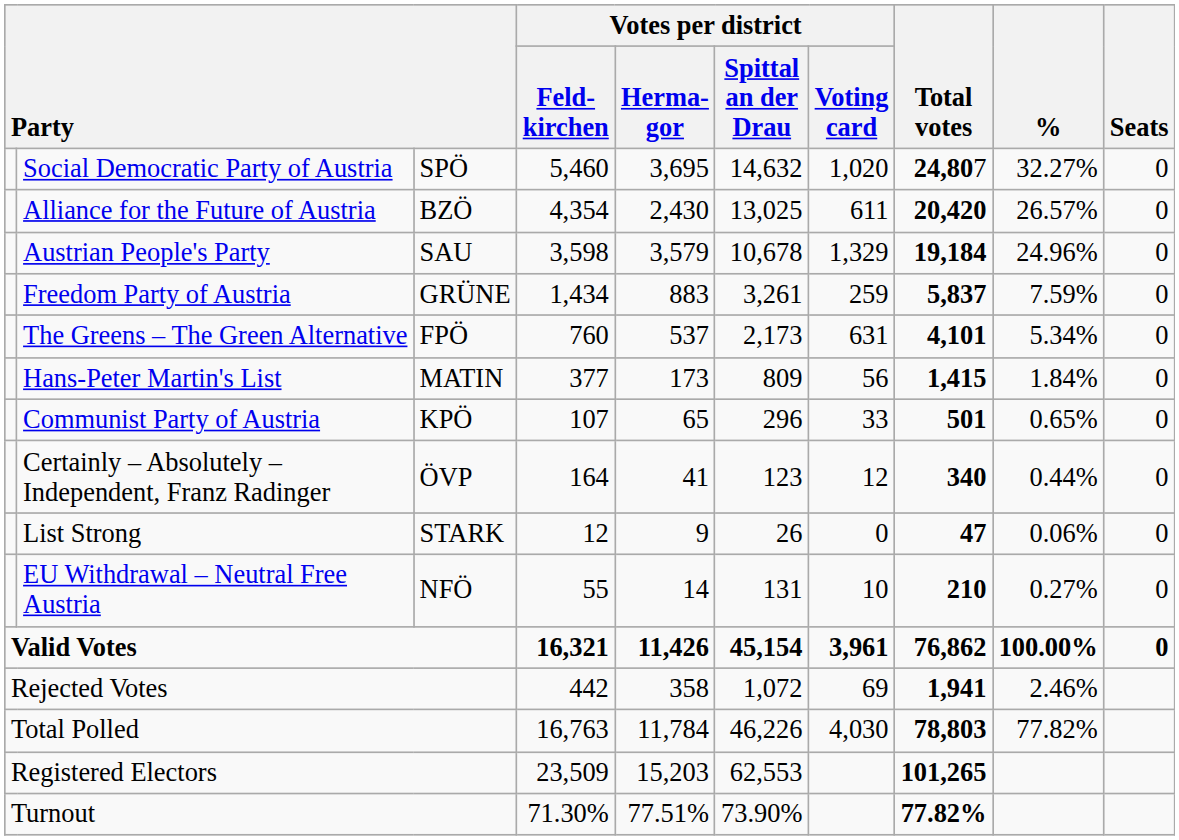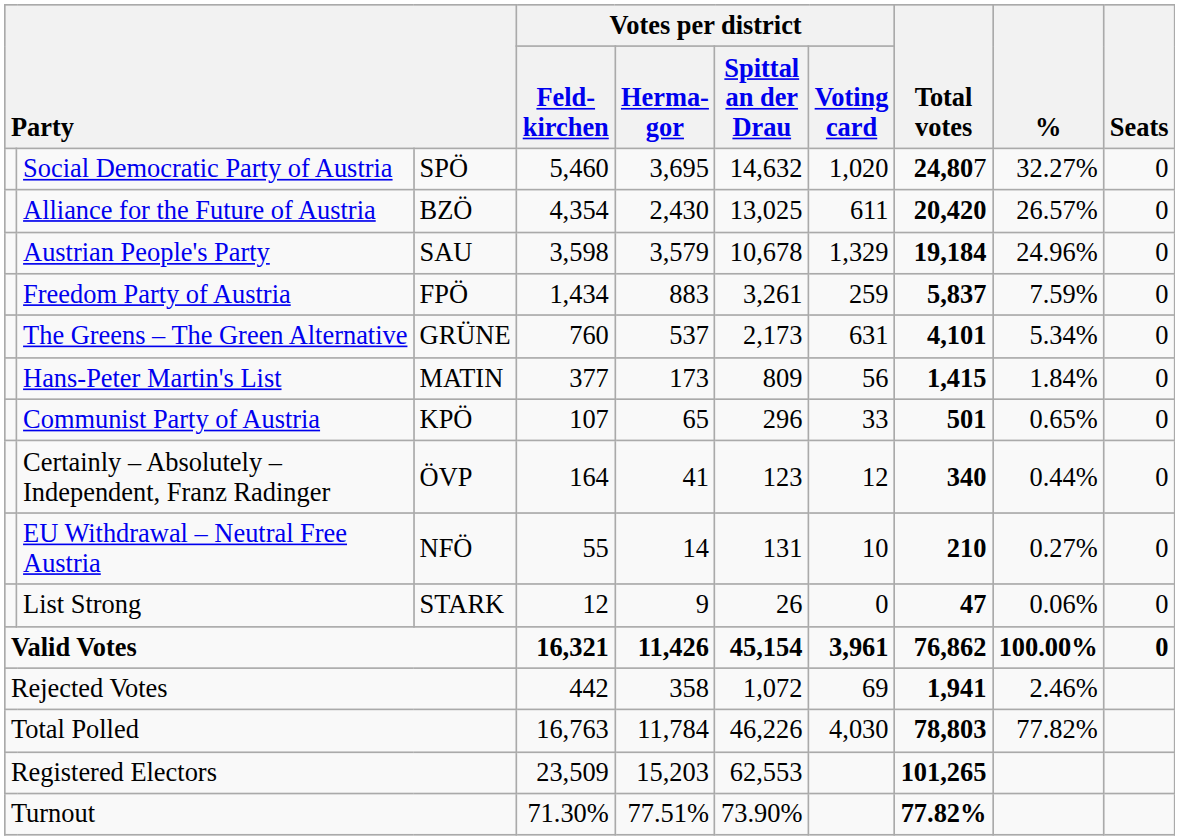Freedom Party of Austria | column 3: GRÜNE -> FPÖ
The Greens – The Green Alternative | column 3: FPÖ -> GRÜNE
rows swapped: EU Withdrawal – Neutral Free Austria <-> List Strong
